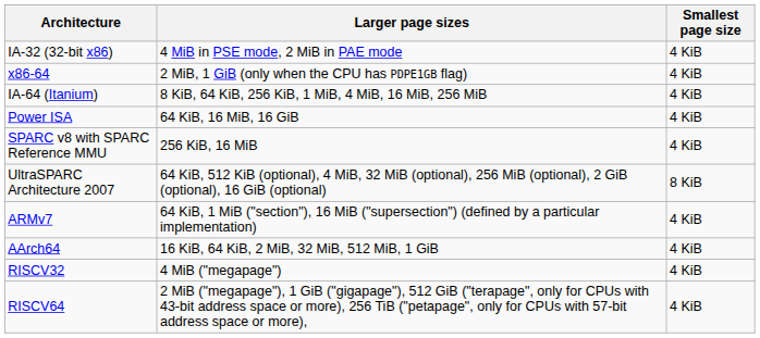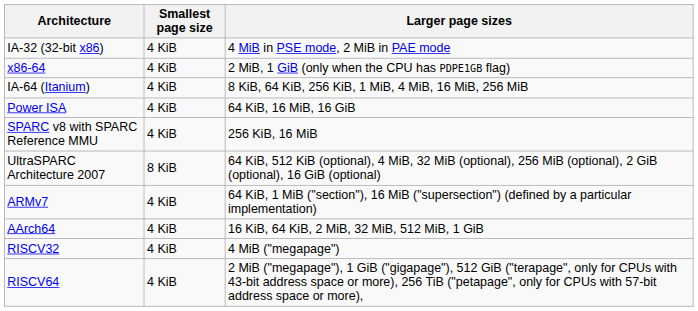columns swapped: Smallest page size <-> Larger page sizes
